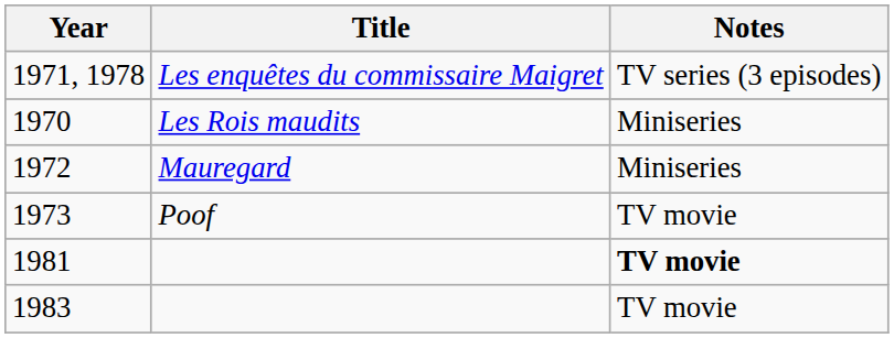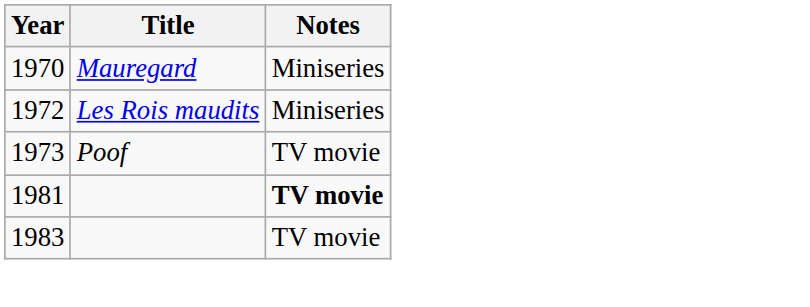- row: 1971, 1978 | Les enquêtes du commissaire Maigret | TV series (3 episodes)
1970 | Title: Les Rois maudits -> Mauregard
1972 | Title: Mauregard -> Les Rois maudits
